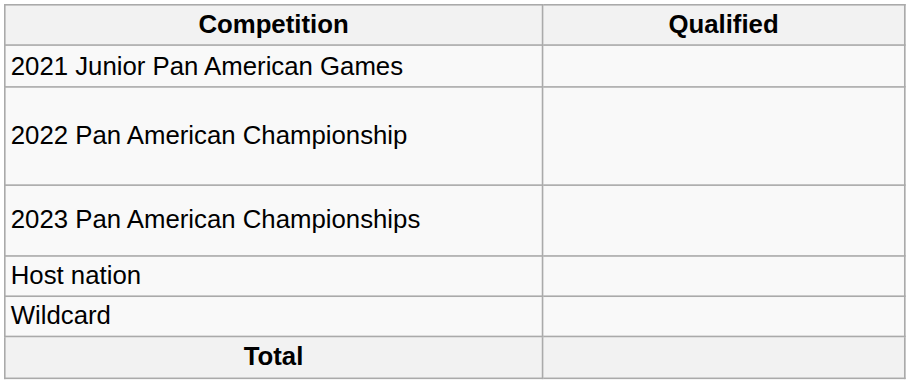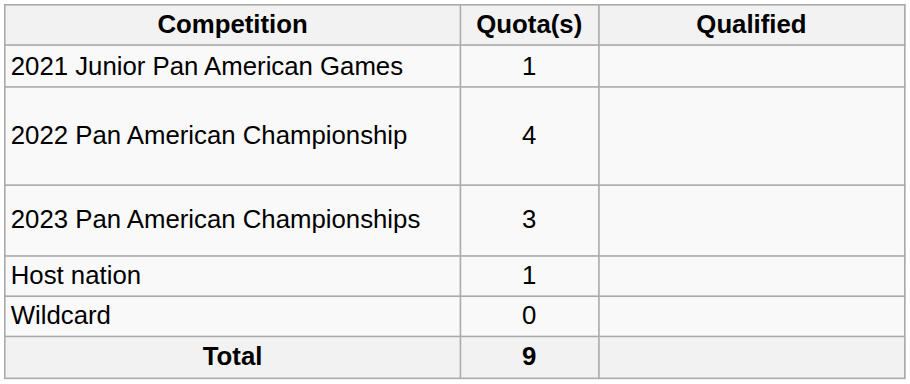+ column: Quota(s) | 1 | 4 | 3 | 1 | 0 | 9
